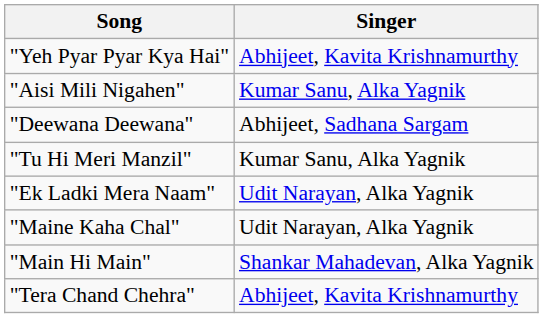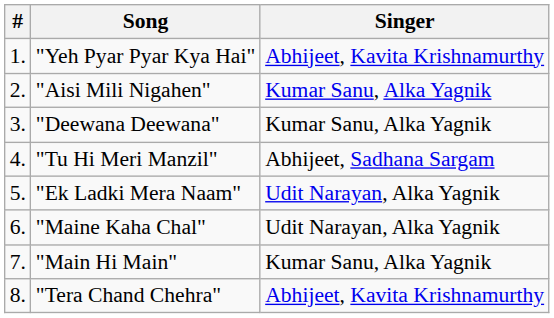+ column: # | 1. | 2. | 3. | 4. | 5. | 6. | 7. | 8.
"Deewana Deewana" | Singer: Abhijeet, Sadhana Sargam -> Kumar Sanu, Alka Yagnik
"Tu Hi Meri Manzil" | Singer: Kumar Sanu, Alka Yagnik -> Abhijeet, Sadhana Sargam
"Main Hi Main" | Singer: Shankar Mahadevan, Alka Yagnik -> Kumar Sanu, Alka Yagnik
